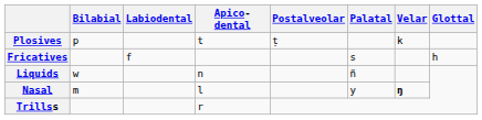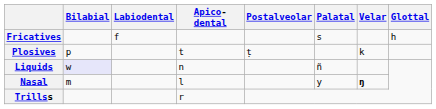rows swapped: Plosives <-> Fricatives
Liquids | Bilabial: no background -> lavender background
